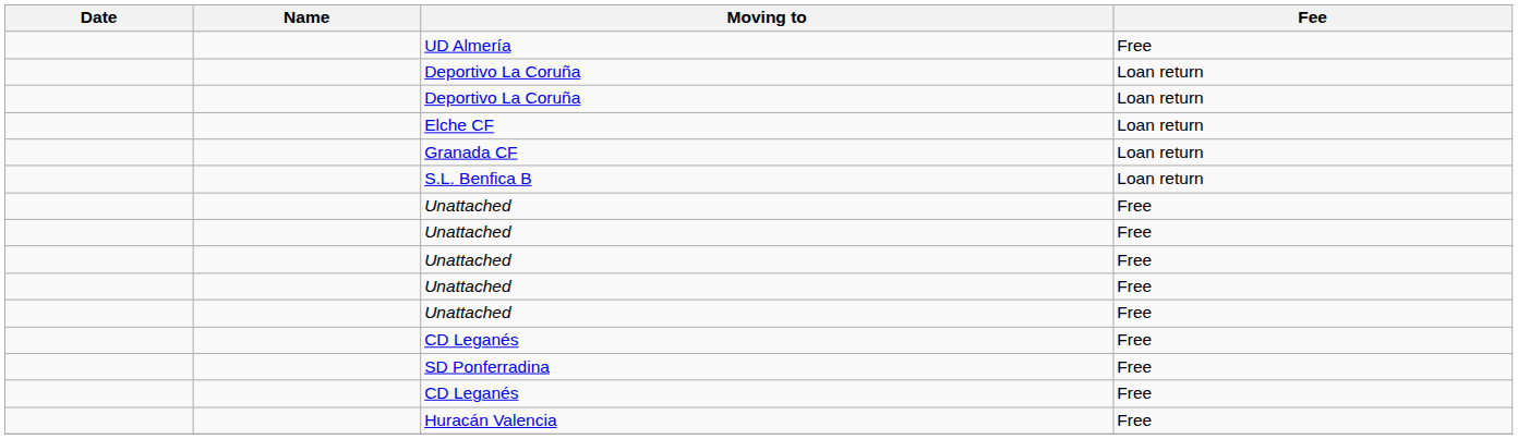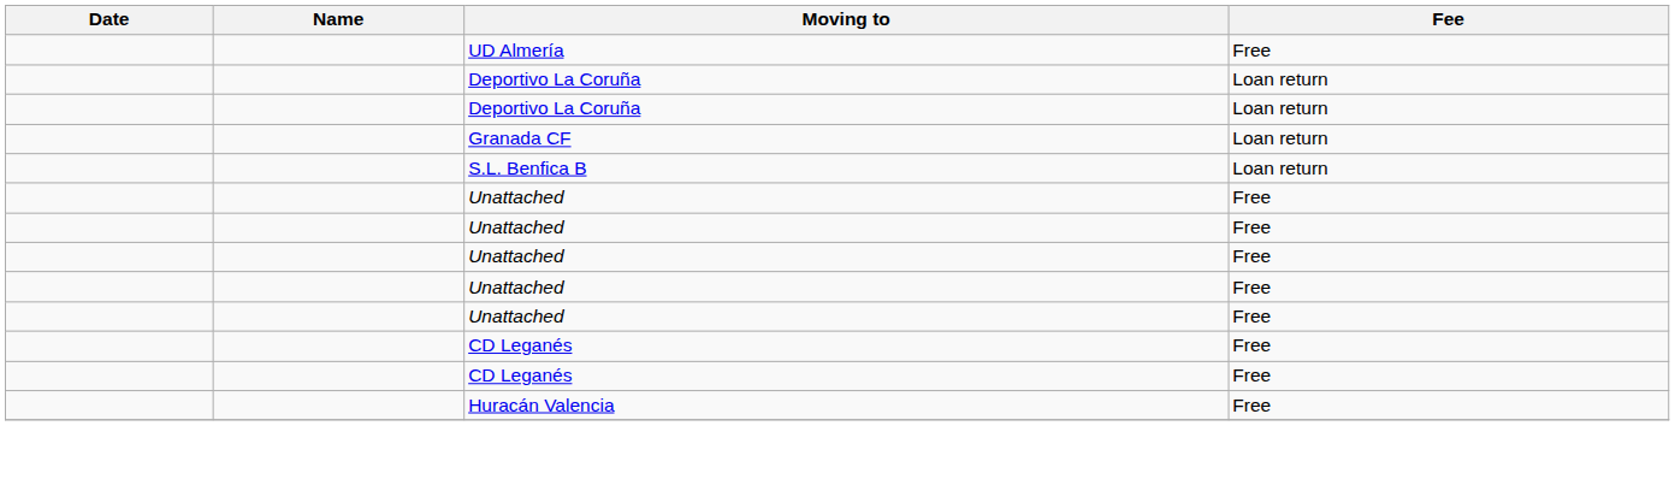- row: Elche CF | Loan return
- row: SD Ponferradina | Free
